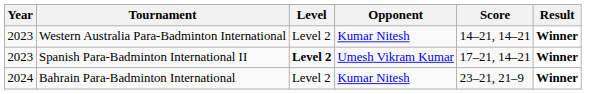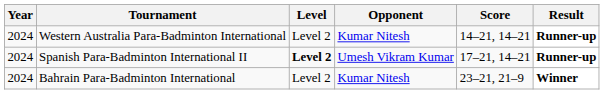Western Australia Para-Badminton International | Year: 2023 -> 2024
Western Australia Para-Badminton International | Result: Winner -> Runner-up
Spanish Para-Badminton International II | Year: 2023 -> 2024
Spanish Para-Badminton International II | Result: Winner -> Runner-up
